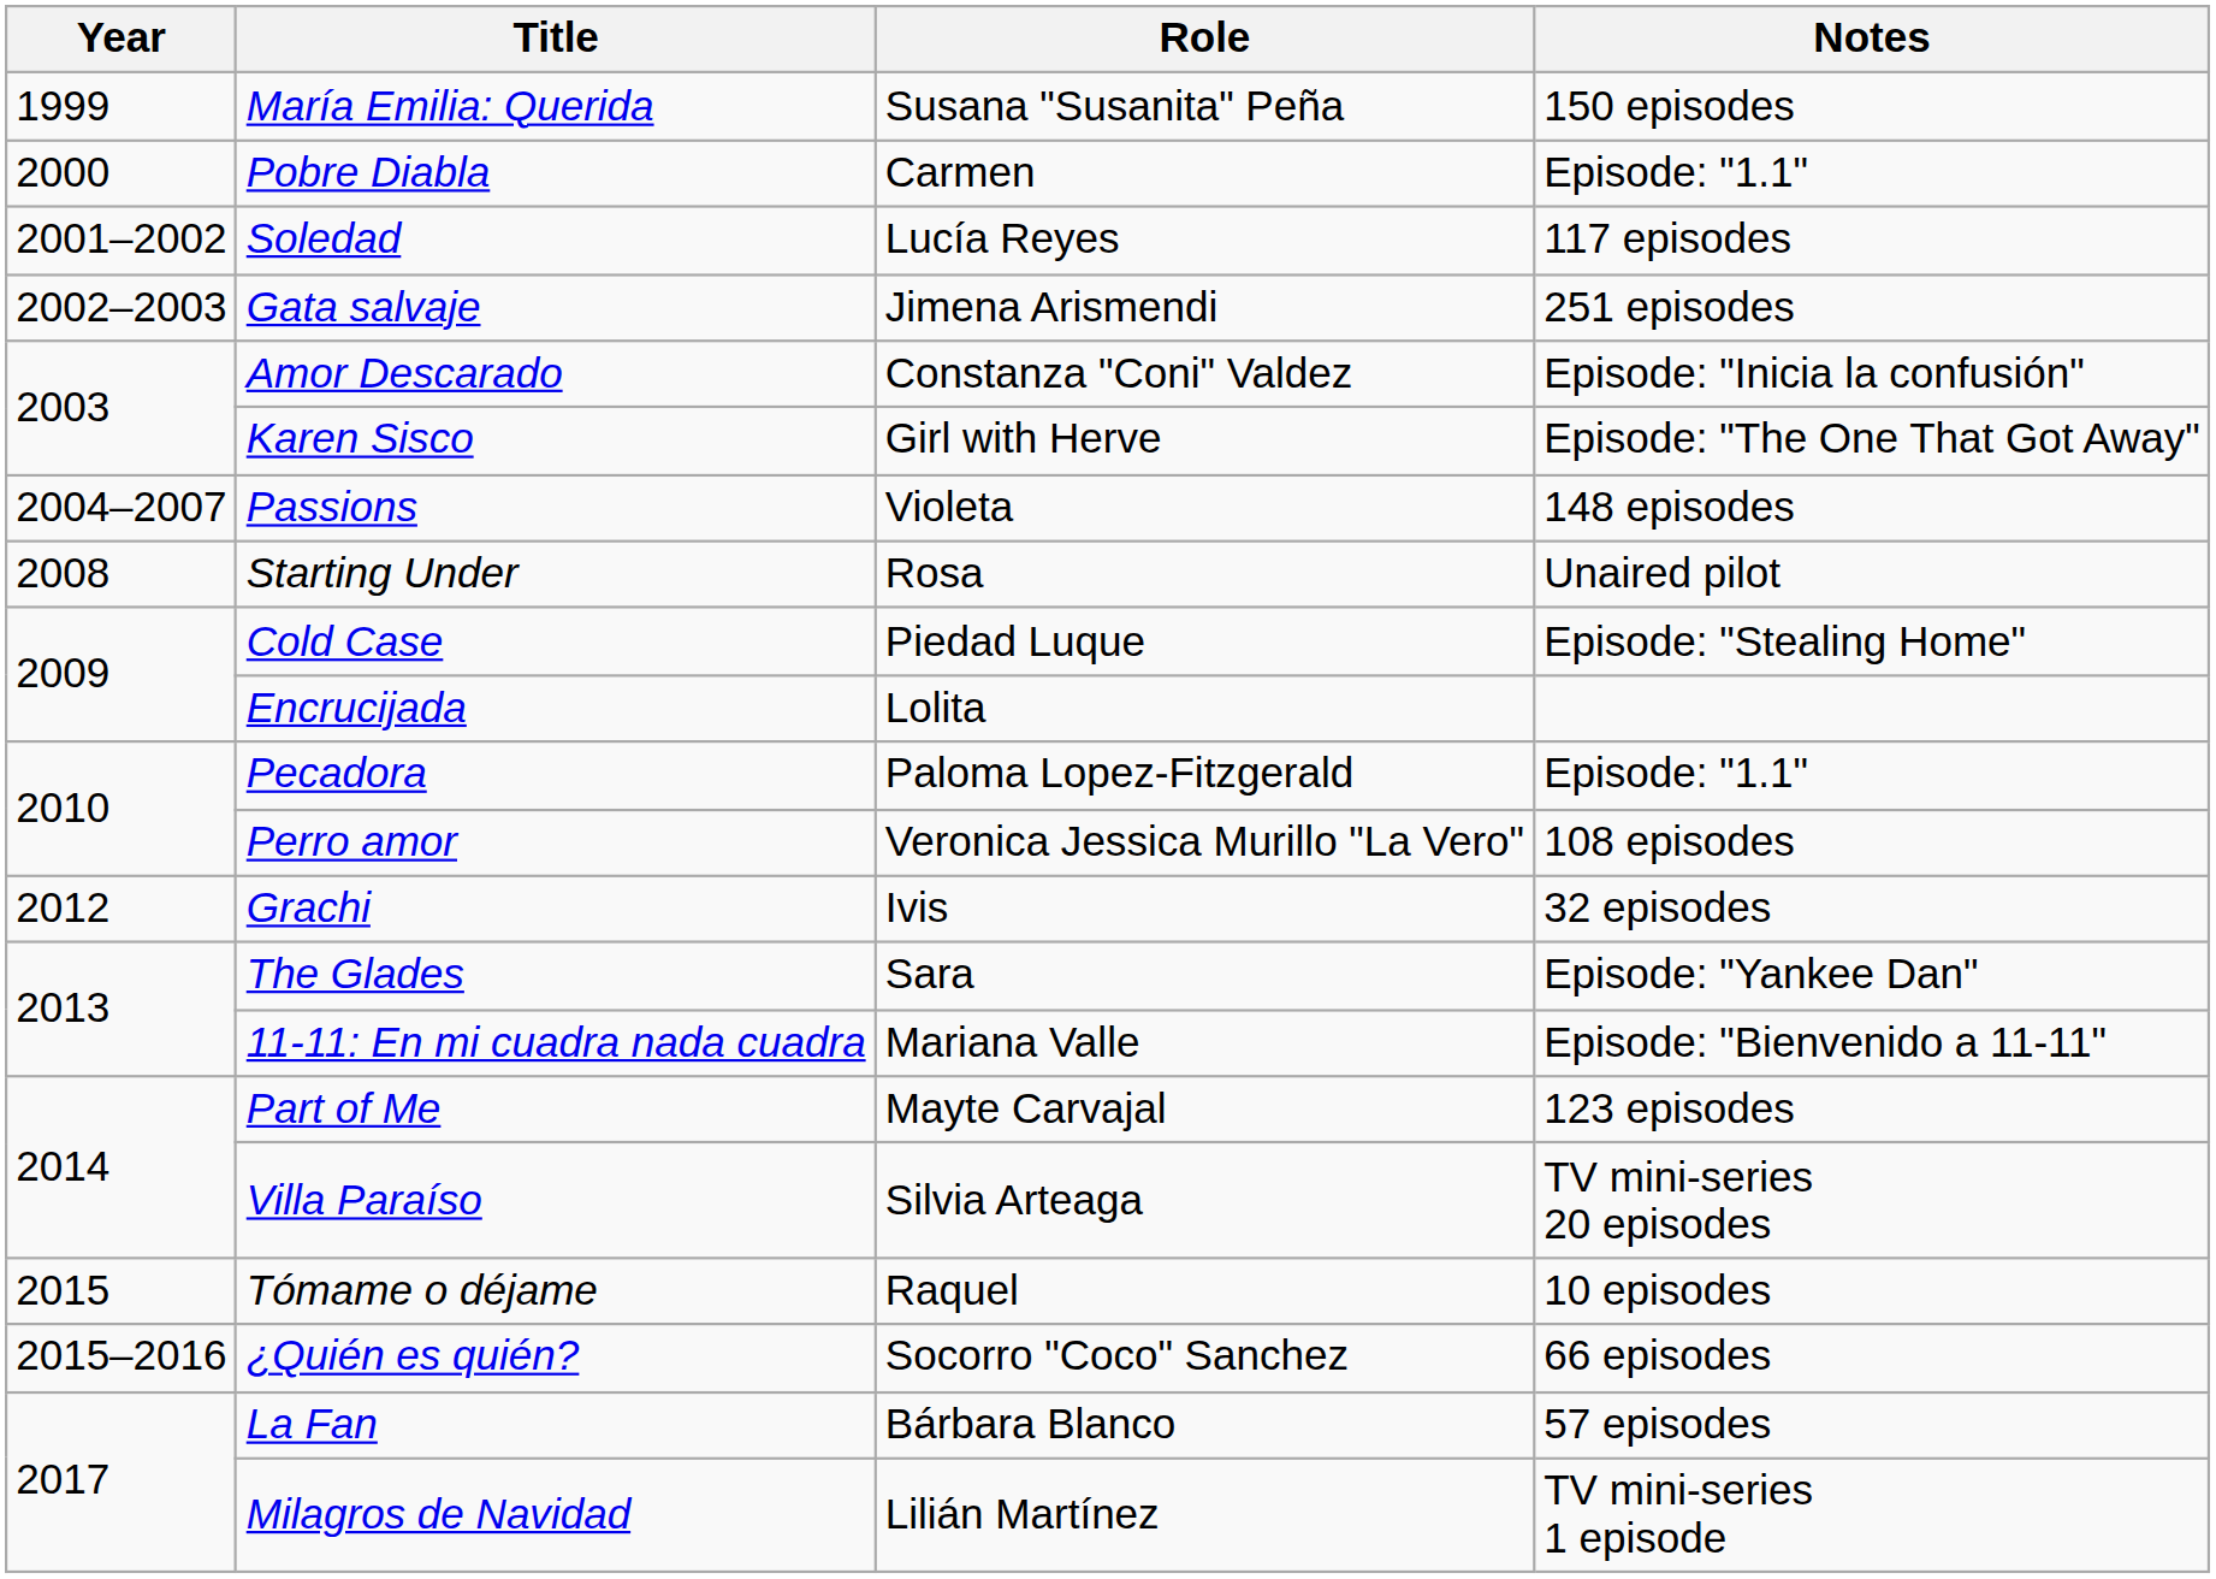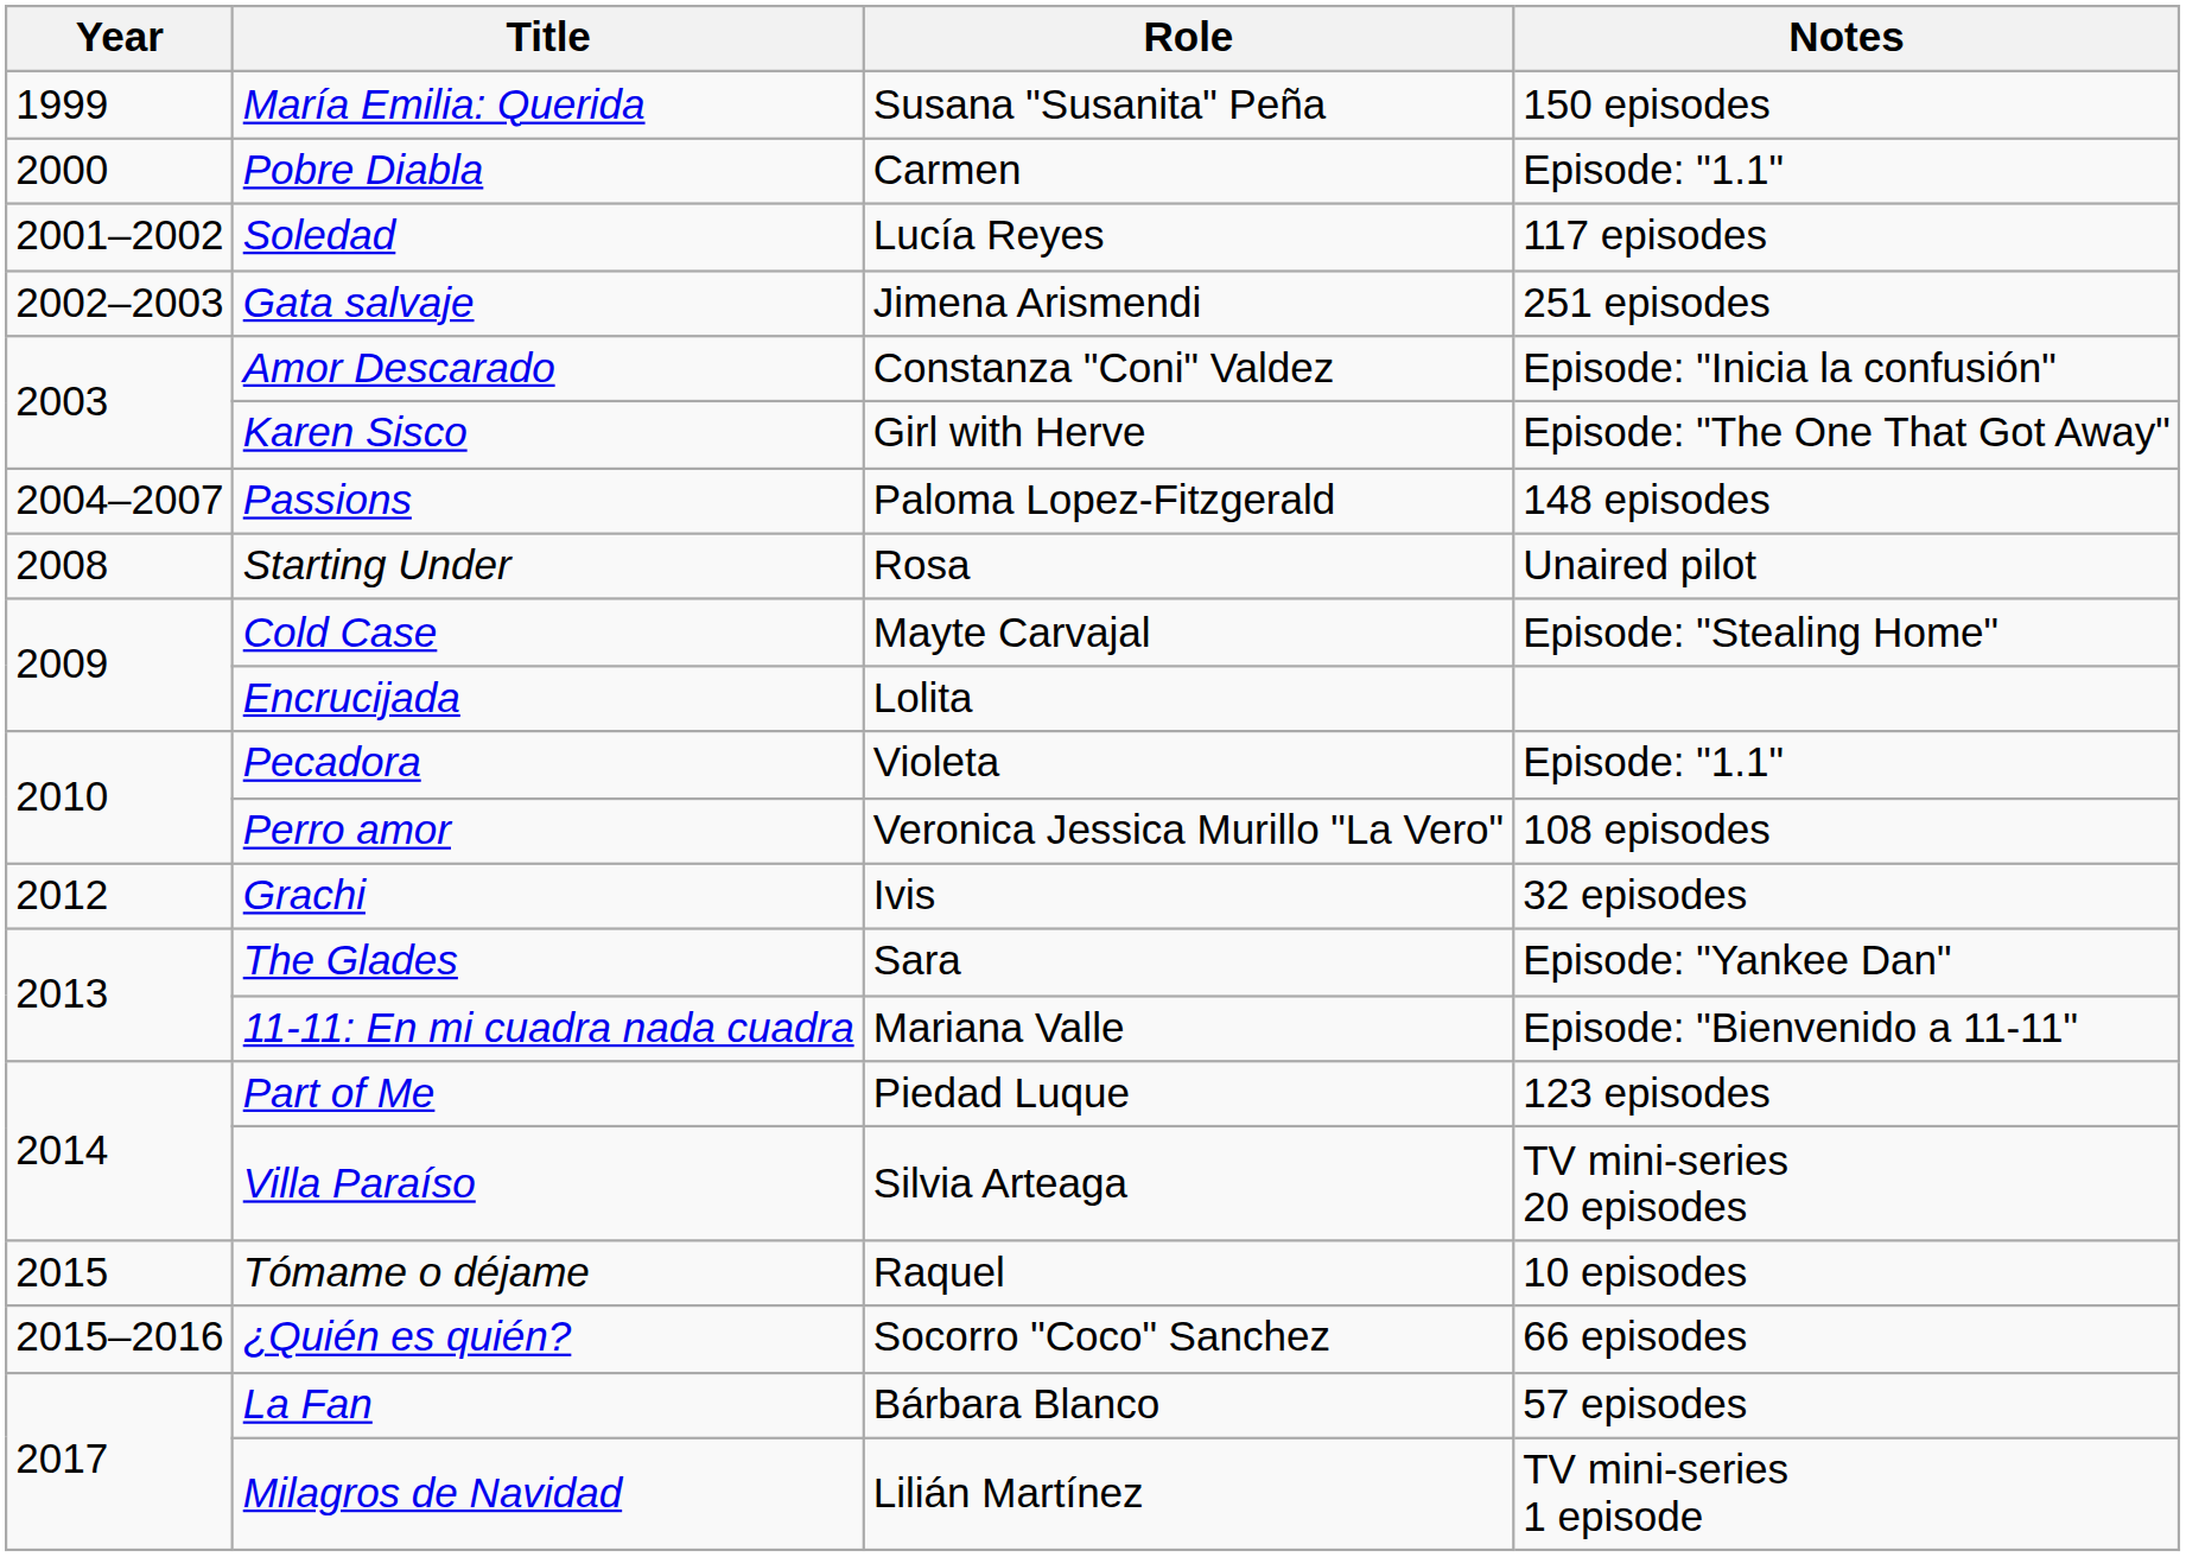Passions | Role: Violeta -> Paloma Lopez-Fitzgerald
Cold Case | Role: Piedad Luque -> Mayte Carvajal
Pecadora | Role: Paloma Lopez-Fitzgerald -> Violeta
Part of Me | Role: Mayte Carvajal -> Piedad Luque
